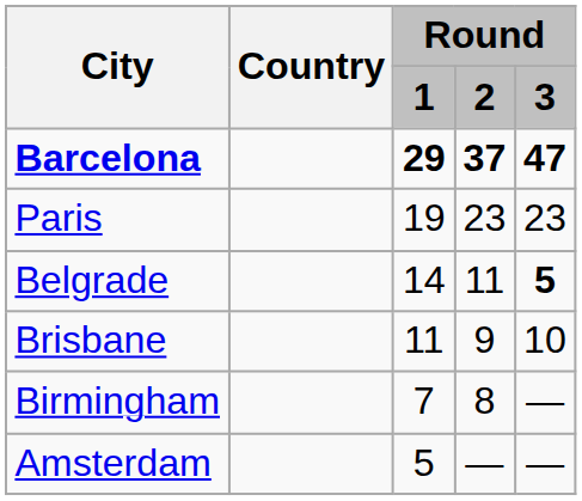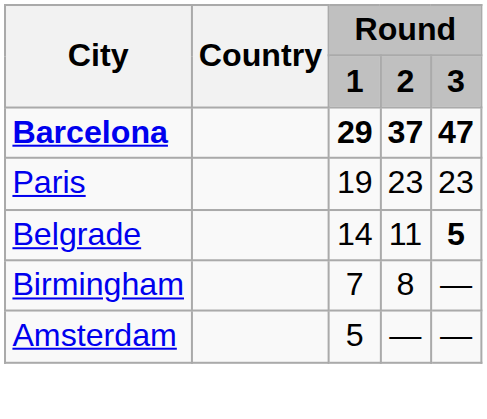- row: Brisbane | 11 | 9 | 10
